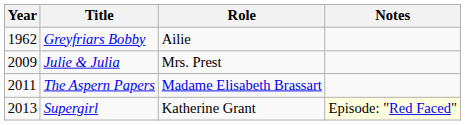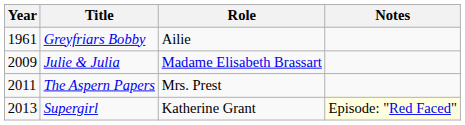Greyfriars Bobby | Year: 1962 -> 1961
Julie & Julia | Role: Mrs. Prest -> Madame Elisabeth Brassart
The Aspern Papers | Role: Madame Elisabeth Brassart -> Mrs. Prest
